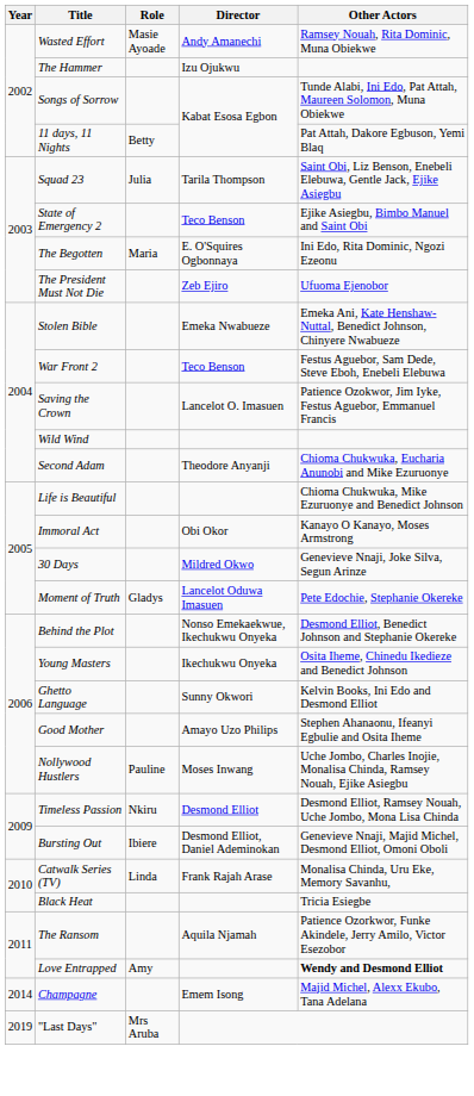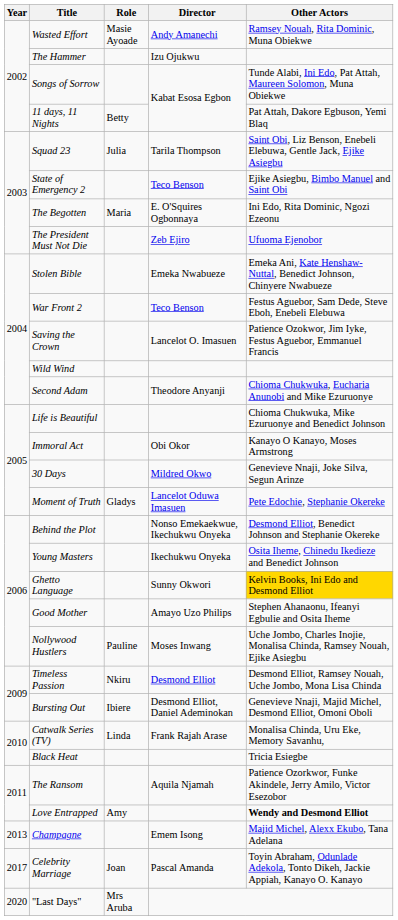Ghetto Language | Other Actors: no background -> gold background
Champagne | Year: 2014 -> 2013
+ row: 2017 | Celebrity Marriage | Joan | Pascal Amanda | Toyin Abraham, Odunlade Adekola, Tonto Dikeh, Jackie Appiah, Kanayo O. Kanayo
"Last Days" | Year: 2019 -> 2020
